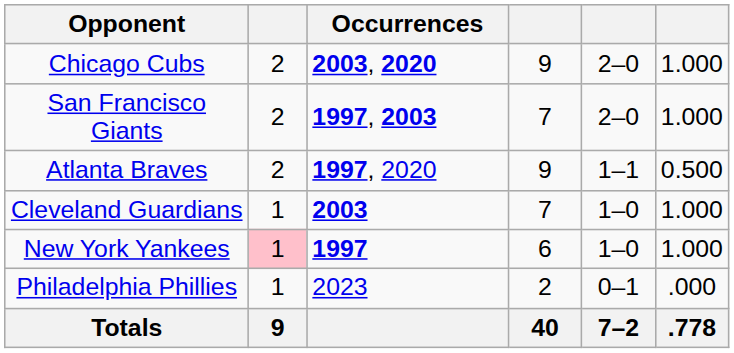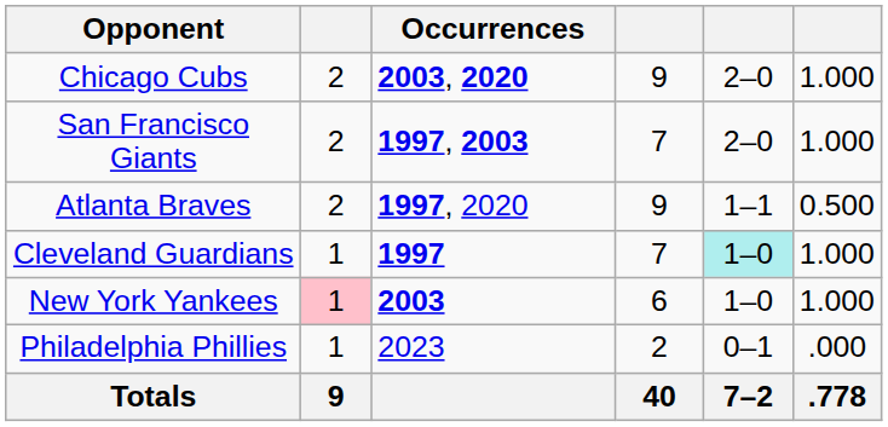Cleveland Guardians | Occurrences: 2003 -> 1997
Cleveland Guardians | column 5: no background -> paleturquoise background
New York Yankees | Occurrences: 1997 -> 2003
